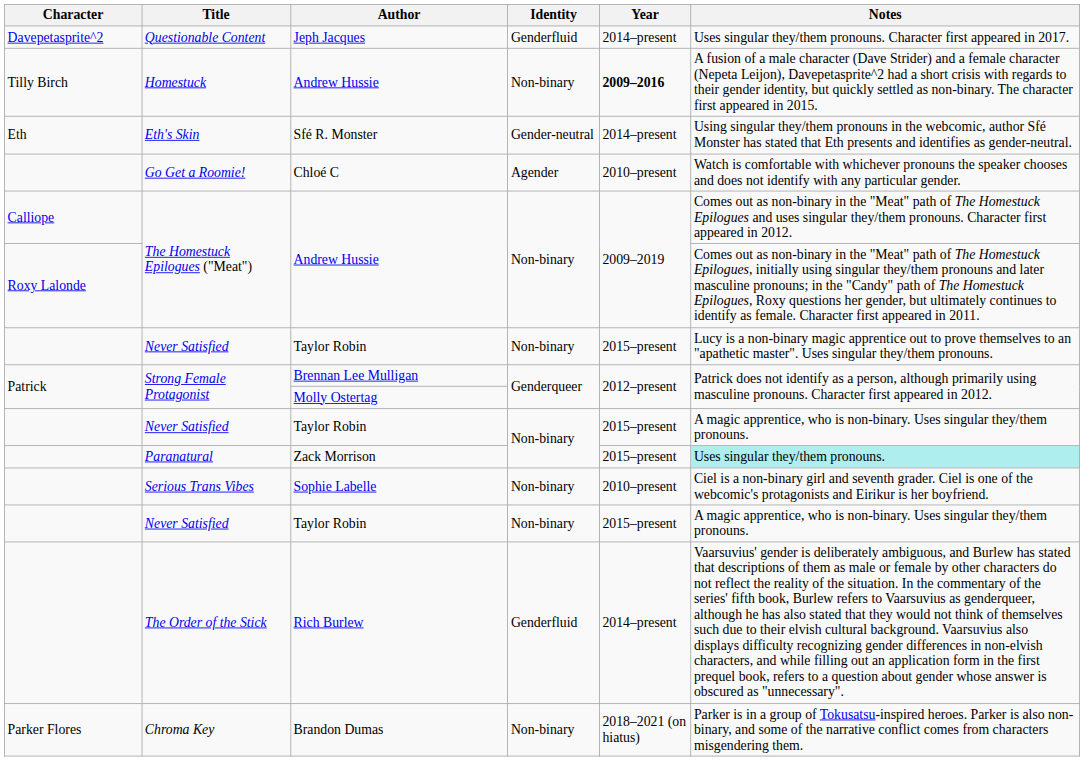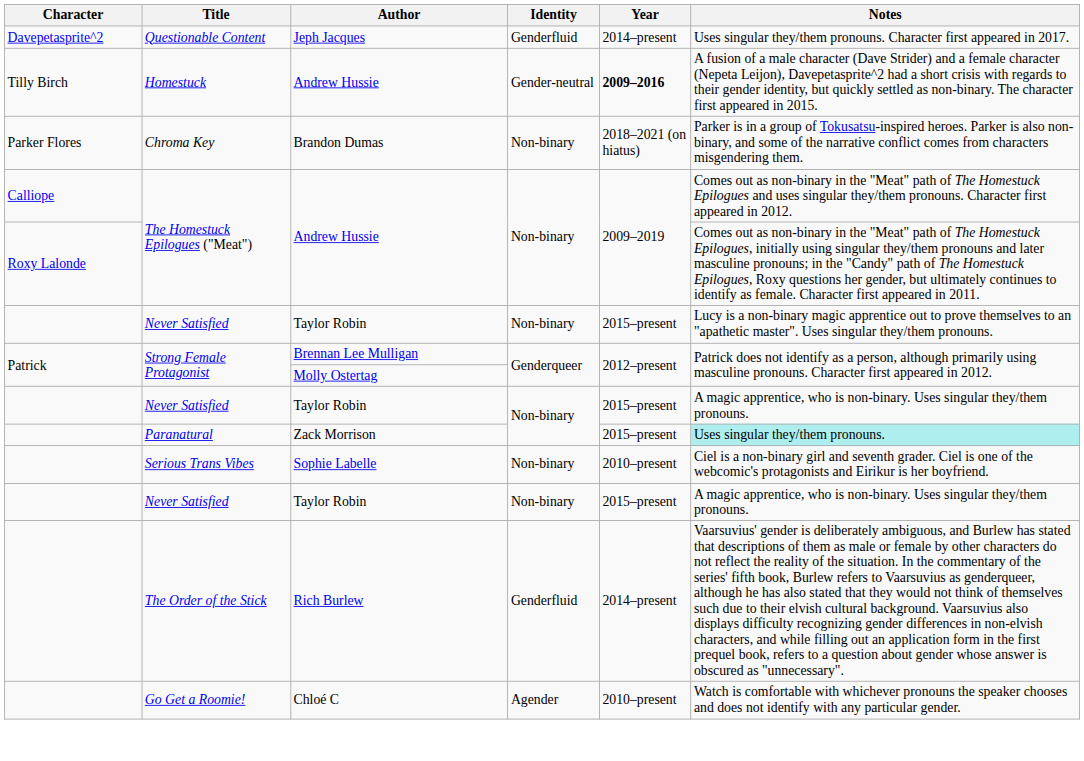Homestuck | Identity: Non-binary -> Gender-neutral
- row: Eth | Eth's Skin | Sfé R. Monster | Gender-neutral | 2014–present | Using singular they/them pronouns in the webcomic, author Sfé Monster has stated that Eth presents and identifies as gender-neutral.
rows swapped: Chroma Key <-> Go Get a Roomie!
